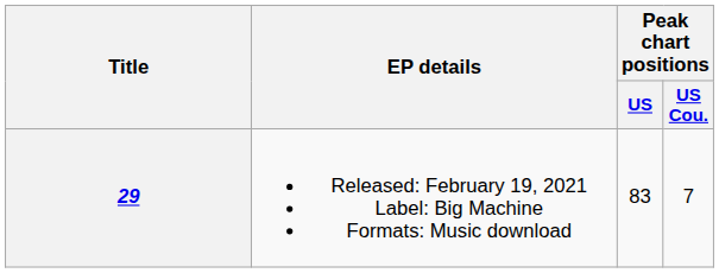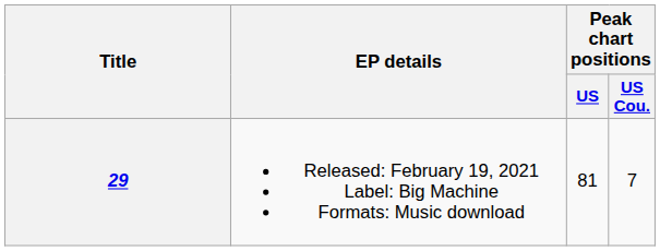29 | Peak chart positions / US: 83 -> 81
